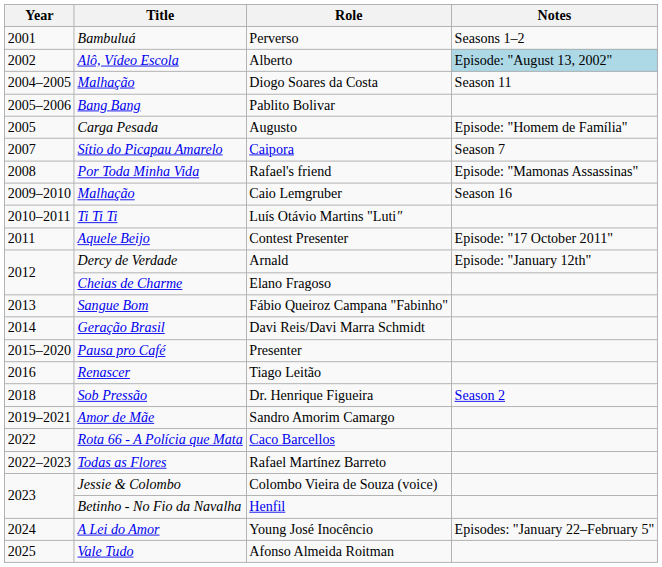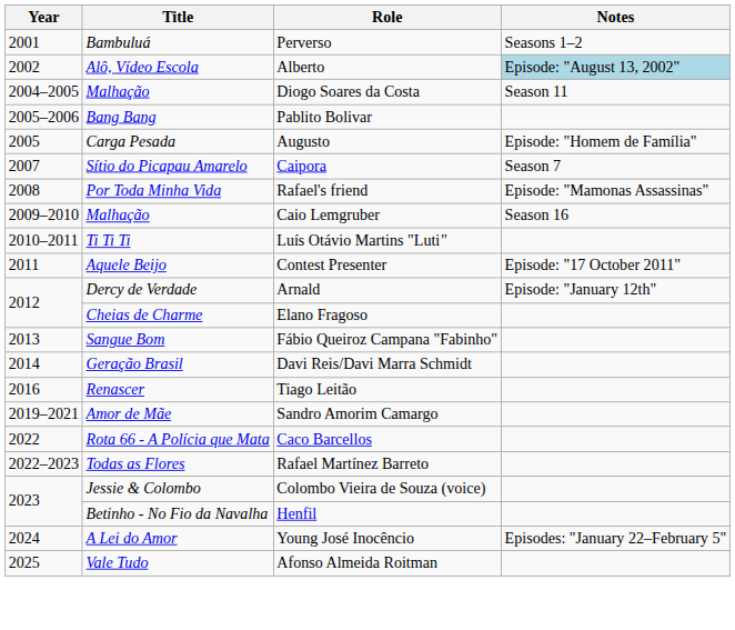- row: 2015–2020 | Pausa pro Café | Presenter
- row: 2018 | Sob Pressão | Dr. Henrique Figueira | Season 2
